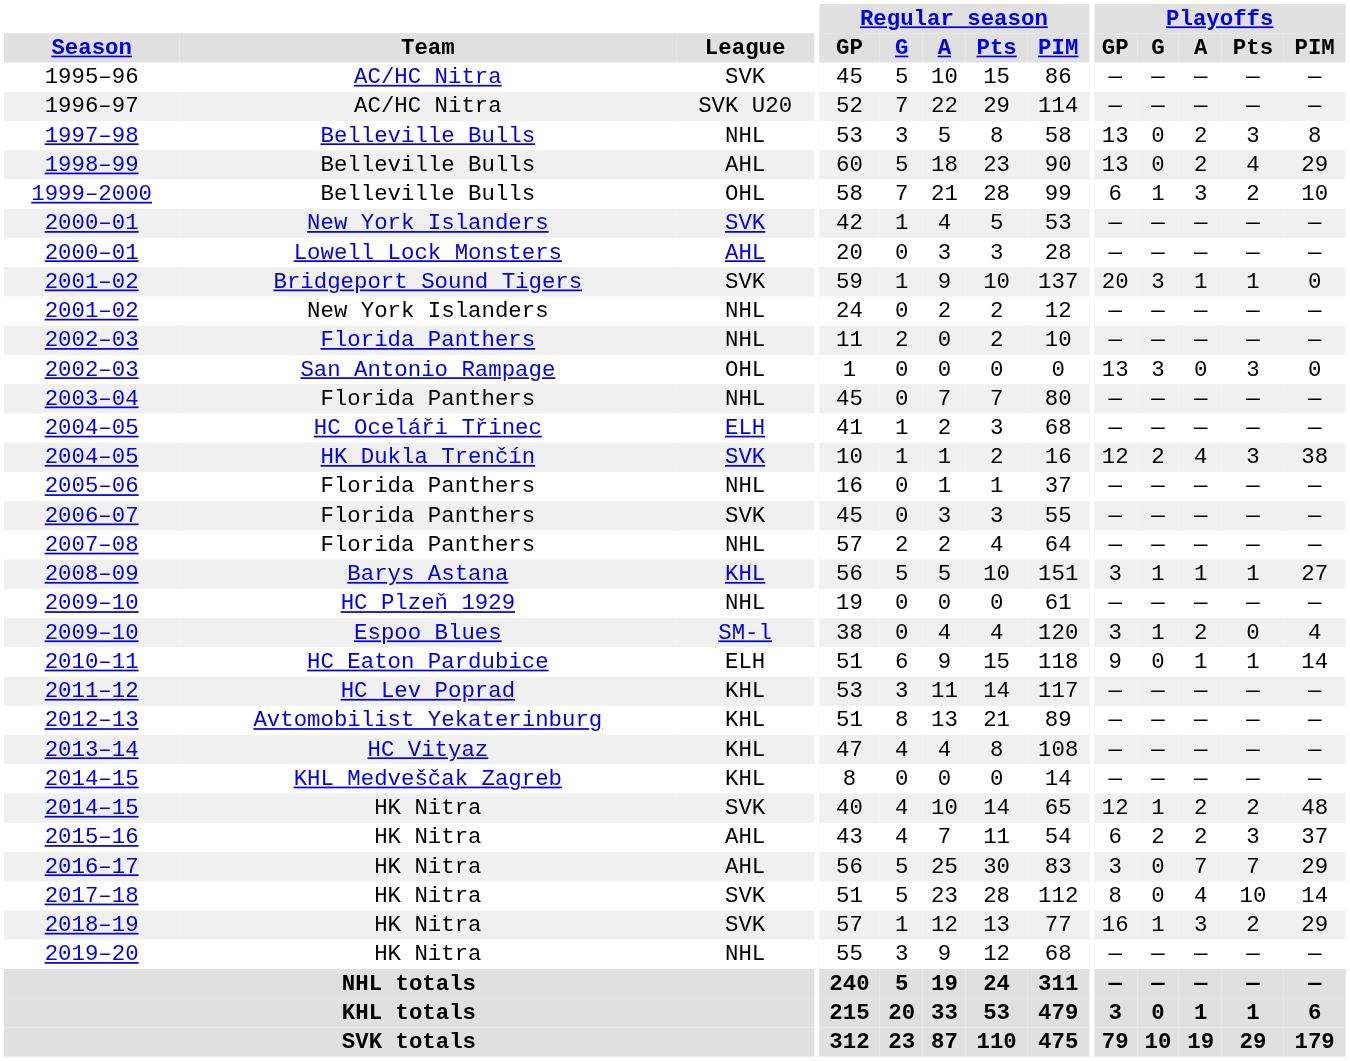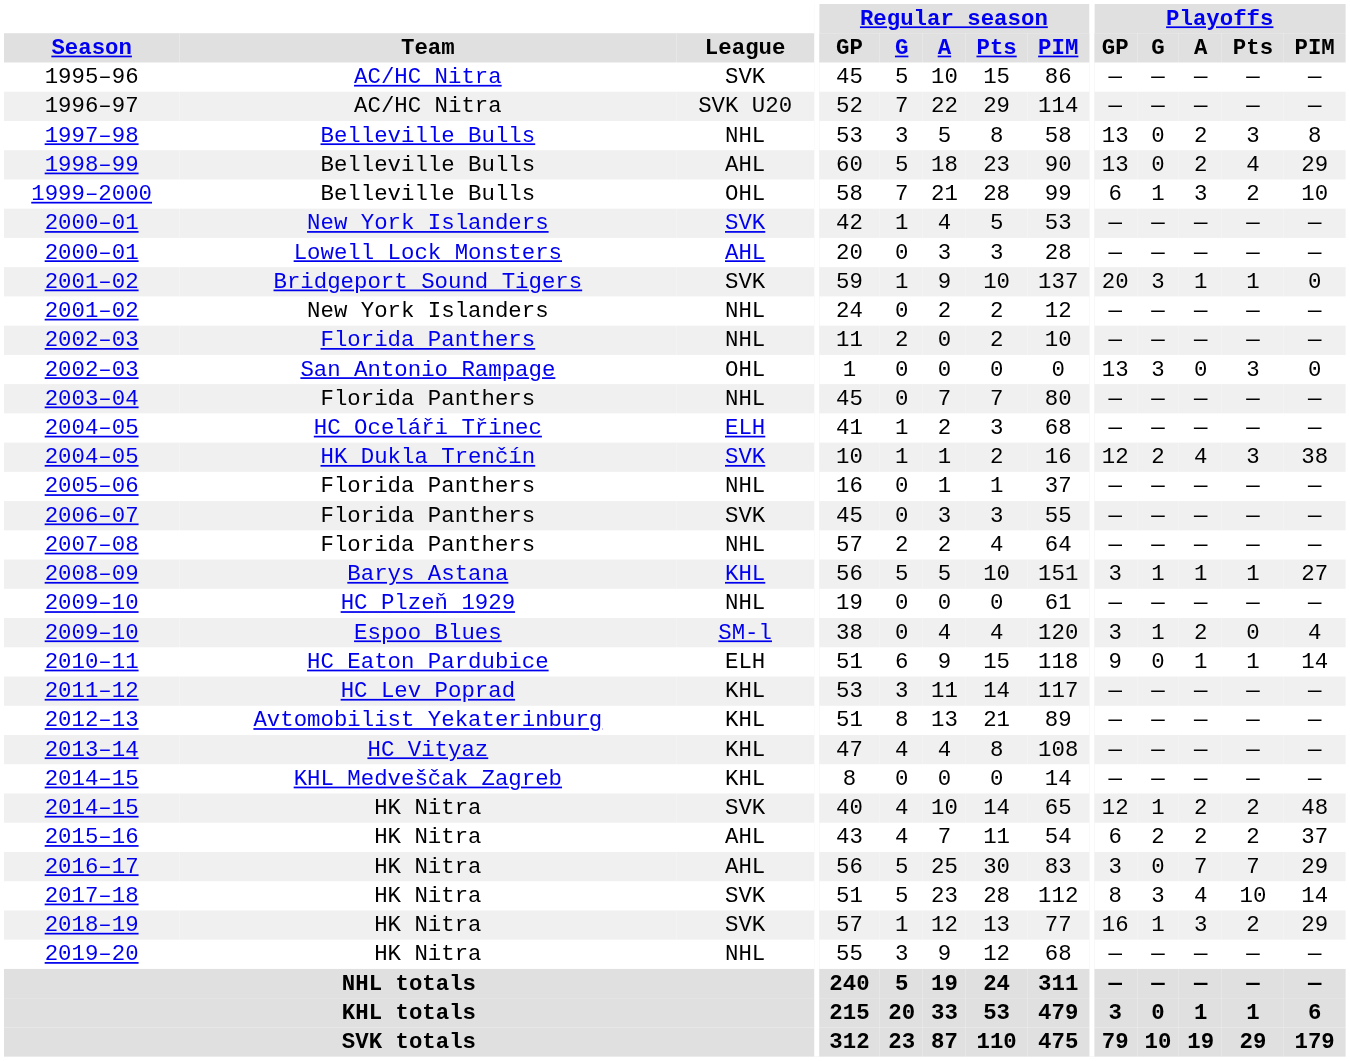2015–16 | Playoffs / Pts: 3 -> 2
2017–18 | Playoffs / G: 0 -> 3
